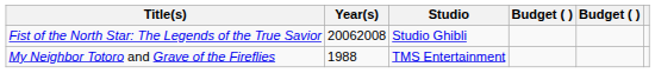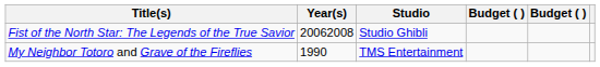My Neighbor Totoro and Grave of the Fireflies | Year(s): 1988 -> 1990
